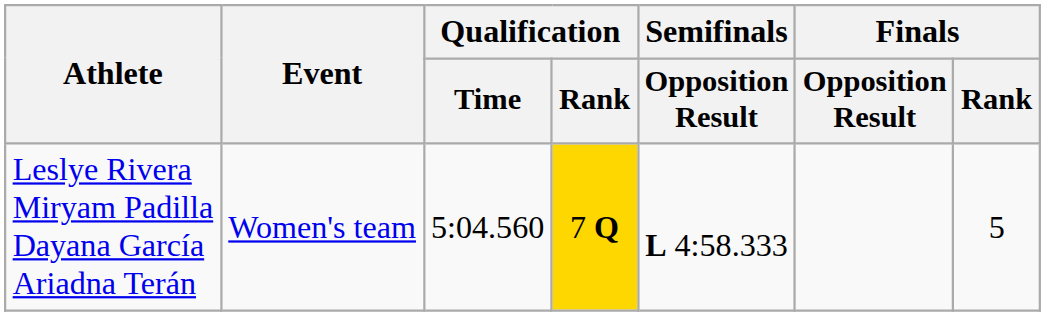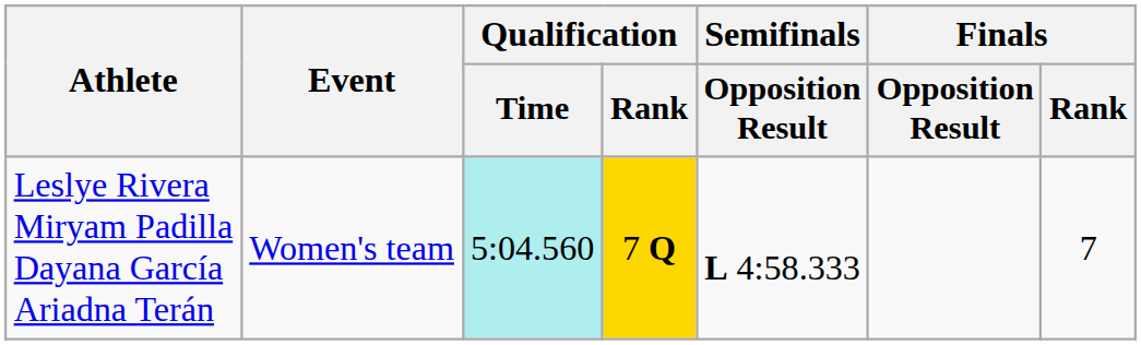Leslye Rivera Miryam Padilla Dayana García Ariadna Terán | Qualification / Time: no background -> paleturquoise background
Leslye Rivera Miryam Padilla Dayana García Ariadna Terán | Finals / Rank: 5 -> 7
